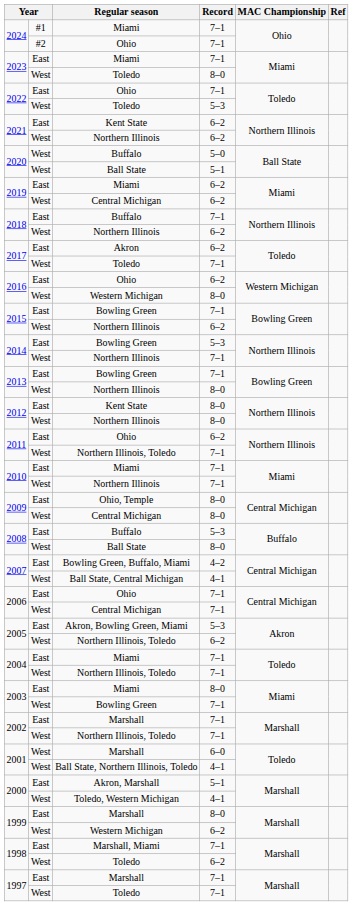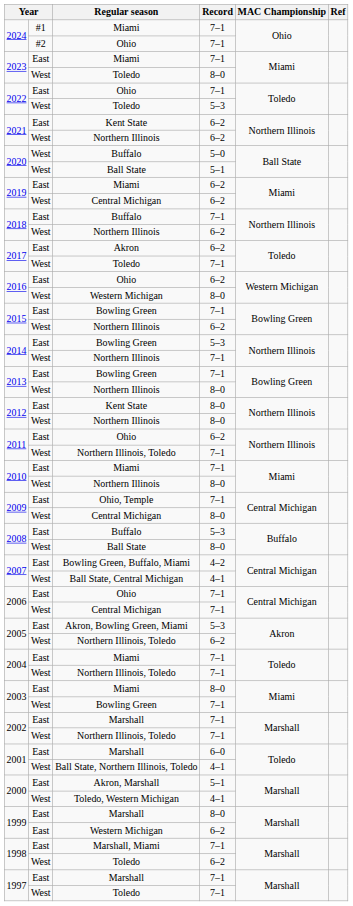2010 / Northern Illinois | Record: 7–1 -> 8–0
2009 / Ohio, Temple | Record: 8–0 -> 7–1
2001 / Marshall | column 2: West -> East
1999 / Western Michigan | column 2: West -> East
